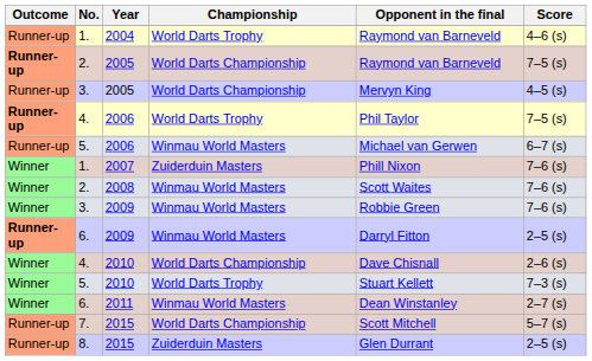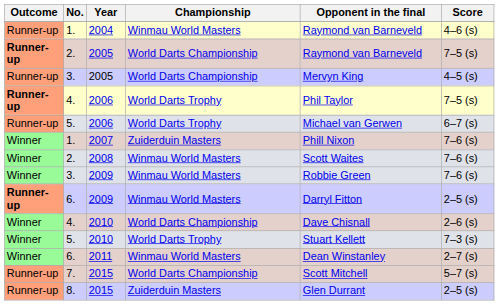2004 | Championship: World Darts Trophy -> Winmau World Masters
5. / 2006 | Championship: Winmau World Masters -> World Darts Trophy
